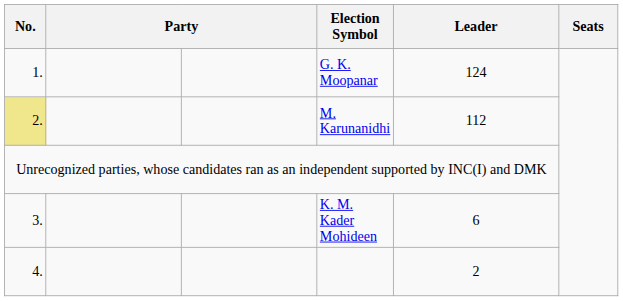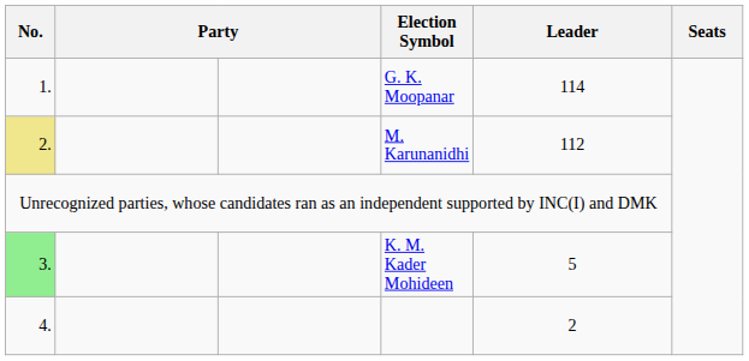G. K. Moopanar | Leader: 124 -> 114
K. M. Kader Mohideen | No.: no background -> lightgreen background
K. M. Kader Mohideen | Leader: 6 -> 5
